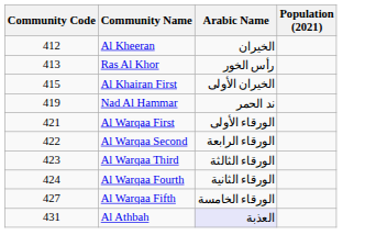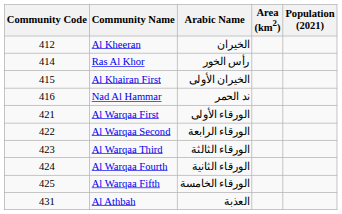+ column: Area (km2)
Ras Al Khor | Community Code: 413 -> 414
Nad Al Hammar | Community Code: 419 -> 416
Al Warqaa Fifth | Community Code: 427 -> 425
Al Athbah | Arabic Name: lavender background -> no background
